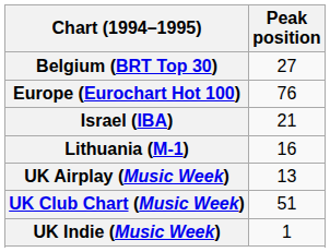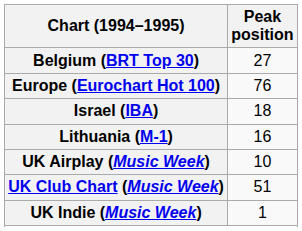Israel (IBA) | Peak position: 21 -> 18
UK Airplay (Music Week) | Peak position: 13 -> 10
